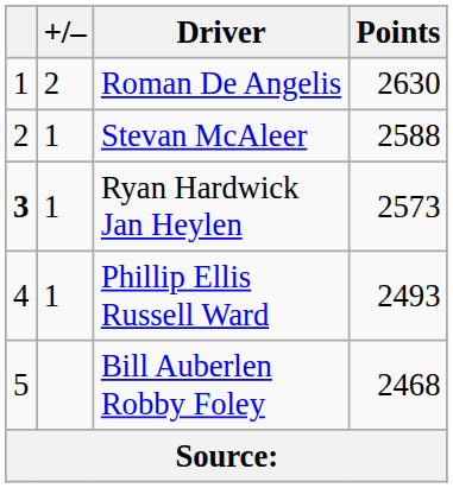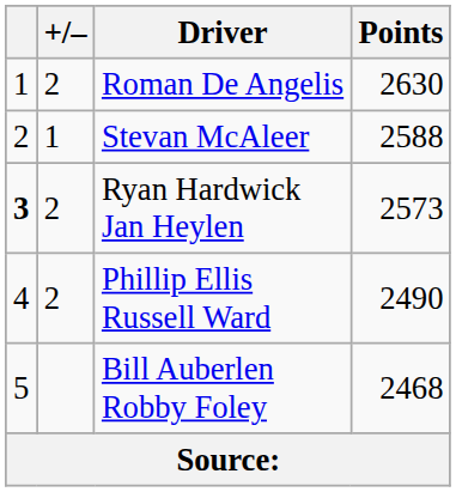Ryan Hardwick Jan Heylen | +/–: 1 -> 2
Phillip Ellis Russell Ward | +/–: 1 -> 2
Phillip Ellis Russell Ward | Points: 2493 -> 2490
